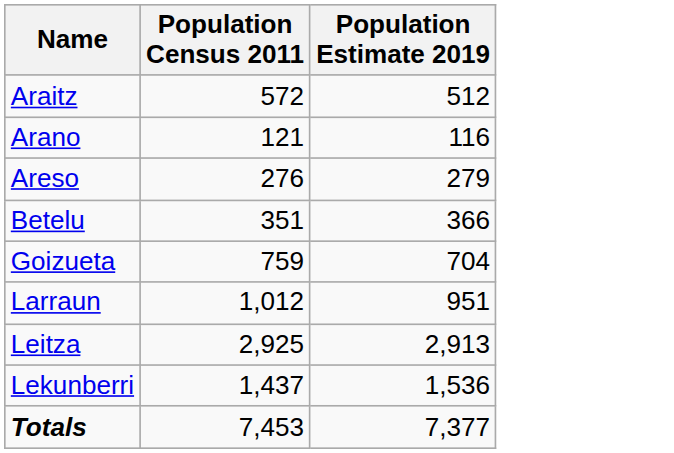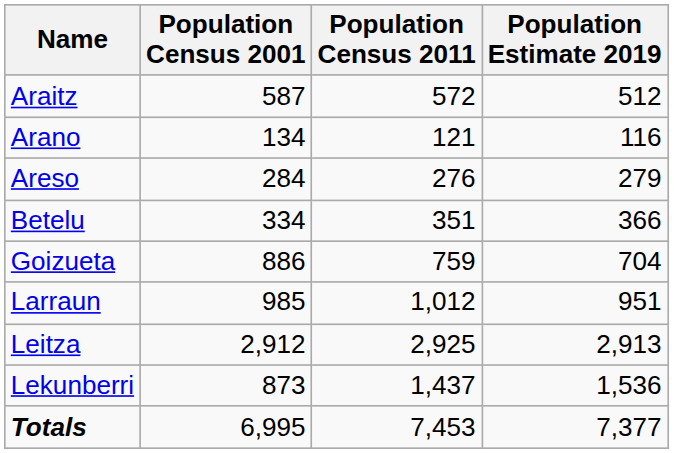+ column: Population Census 2001 | 587 | 134 | 284 | 334 | 886 | 985 | 2,912 | 873 | 6,995
